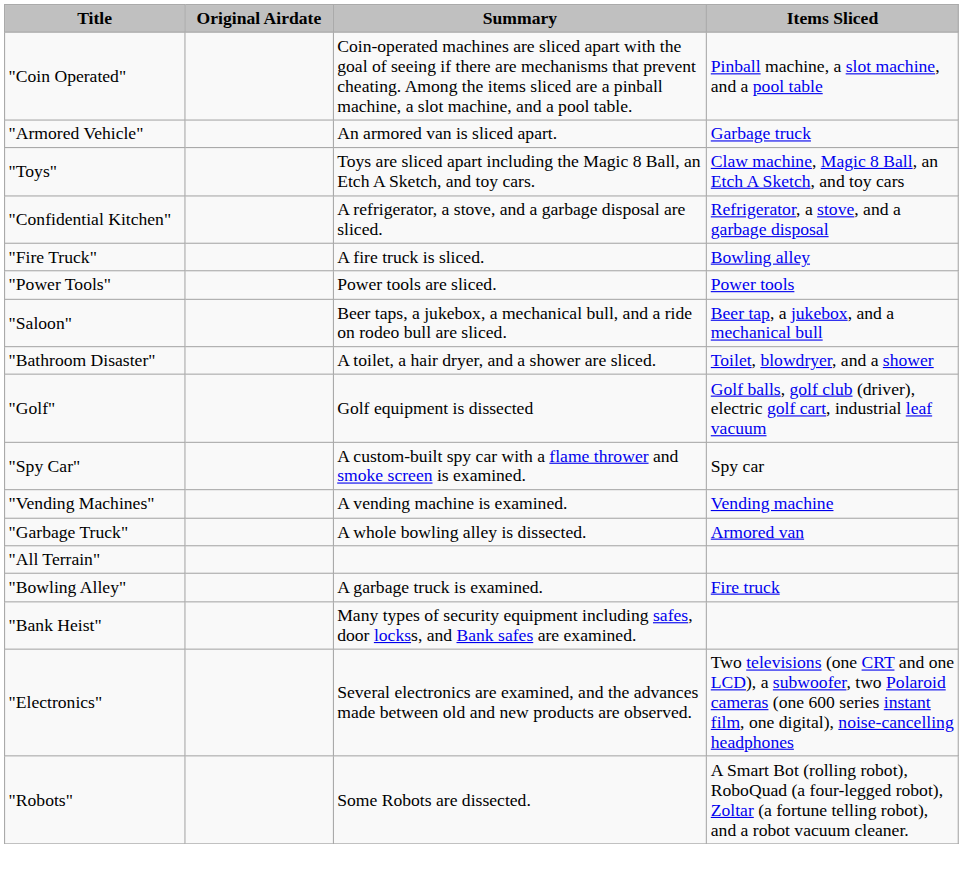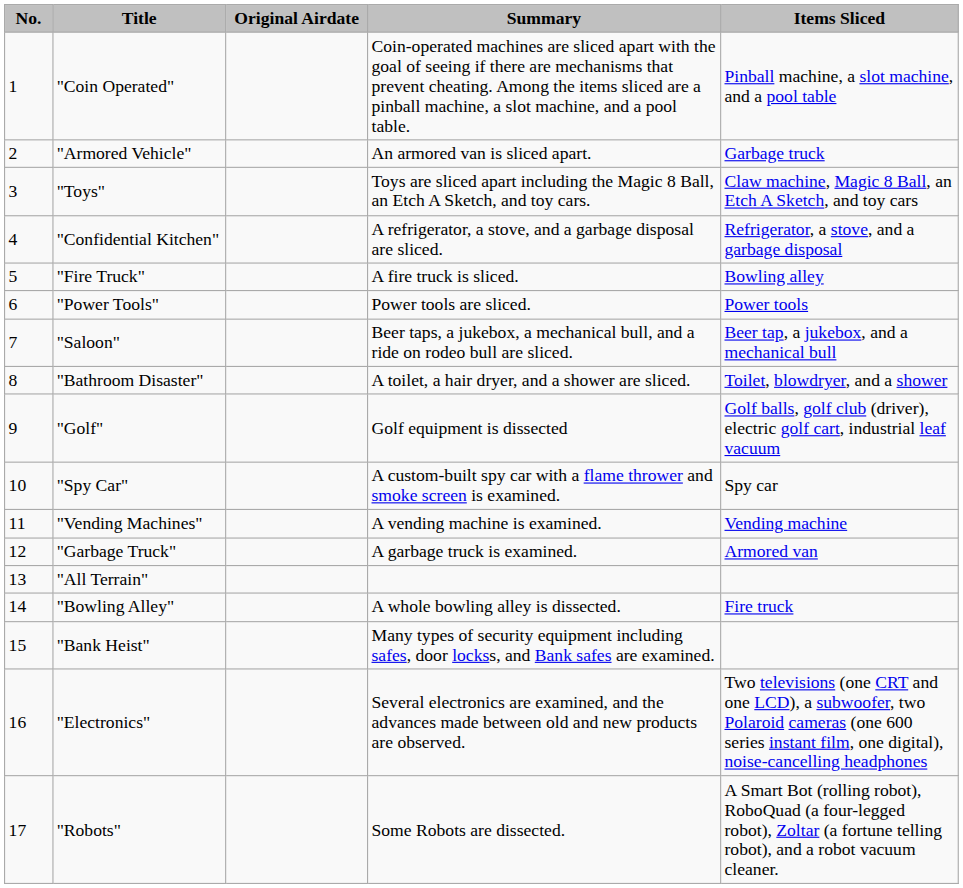+ column: No. | 1 | 2 | 3 | 4 | 5 | 6 | 7 | 8 | 9 | 10 | 11 | 12 | 13 | 14 | 15 | 16 | 17
"Garbage Truck" | Summary: A whole bowling alley is dissected. -> A garbage truck is examined.
"Bowling Alley" | Summary: A garbage truck is examined. -> A whole bowling alley is dissected.
